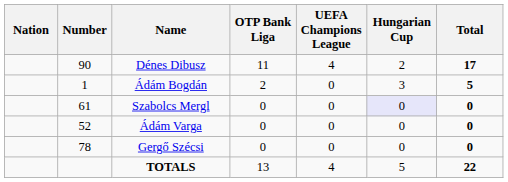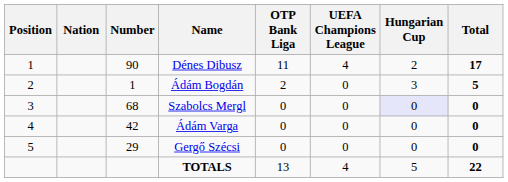+ column: Position | 1 | 2 | 3 | 4 | 5
Szabolcs Mergl | Number: 61 -> 68
Ádám Varga | Number: 52 -> 42
Gergő Szécsi | Number: 78 -> 29
